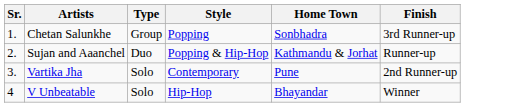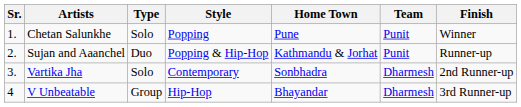+ column: Team | Punit | Punit | Dharmesh | Dharmesh
Chetan Salunkhe | Type: Group -> Solo
Chetan Salunkhe | Home Town: Sonbhadra -> Pune
Chetan Salunkhe | Finish: 3rd Runner-up -> Winner
Vartika Jha | Home Town: Pune -> Sonbhadra
V Unbeatable | Type: Solo -> Group
V Unbeatable | Finish: Winner -> 3rd Runner-up
